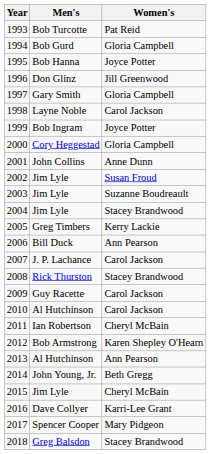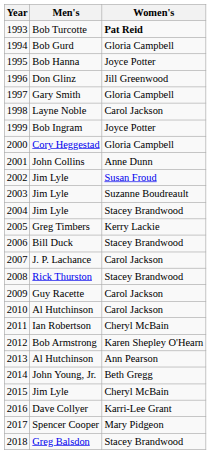1993 | Women's: normal -> bold
2006 | Women's: Ann Pearson -> Stacey Brandwood
